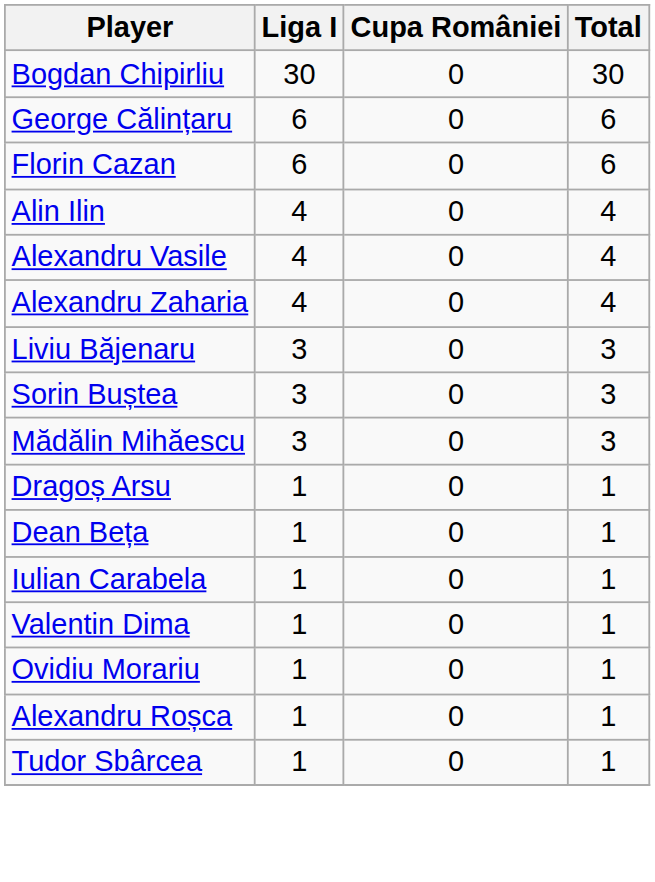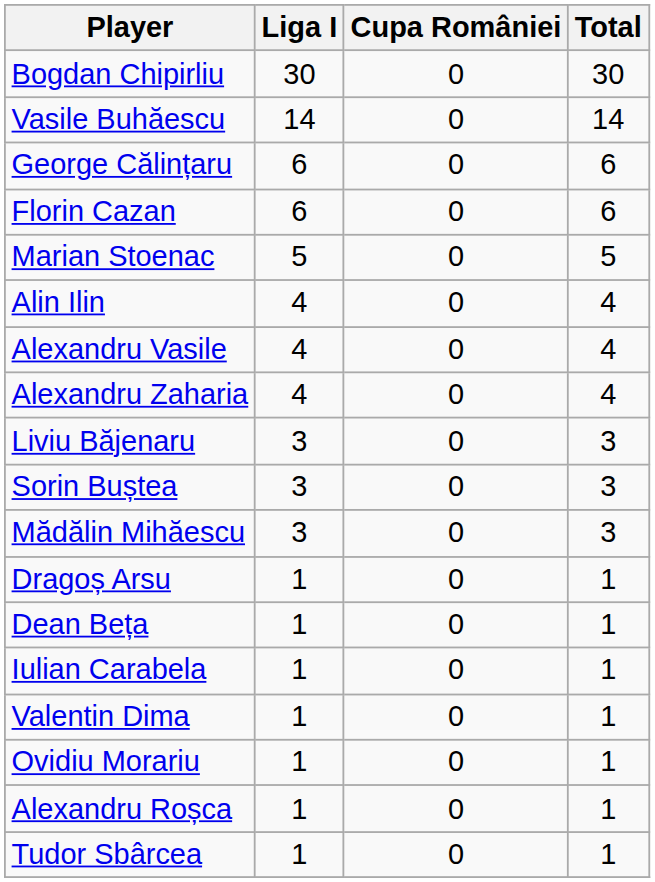+ row: Vasile Buhăescu | 14 | 0 | 14
+ row: Marian Stoenac | 5 | 0 | 5
